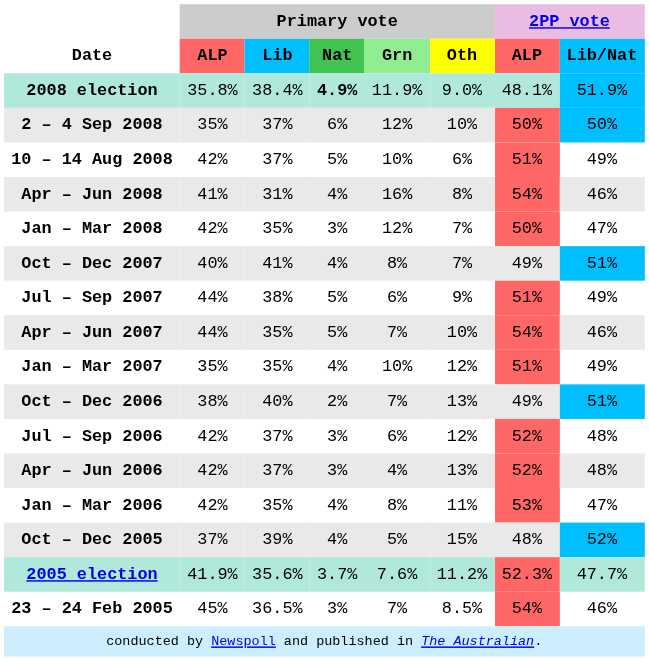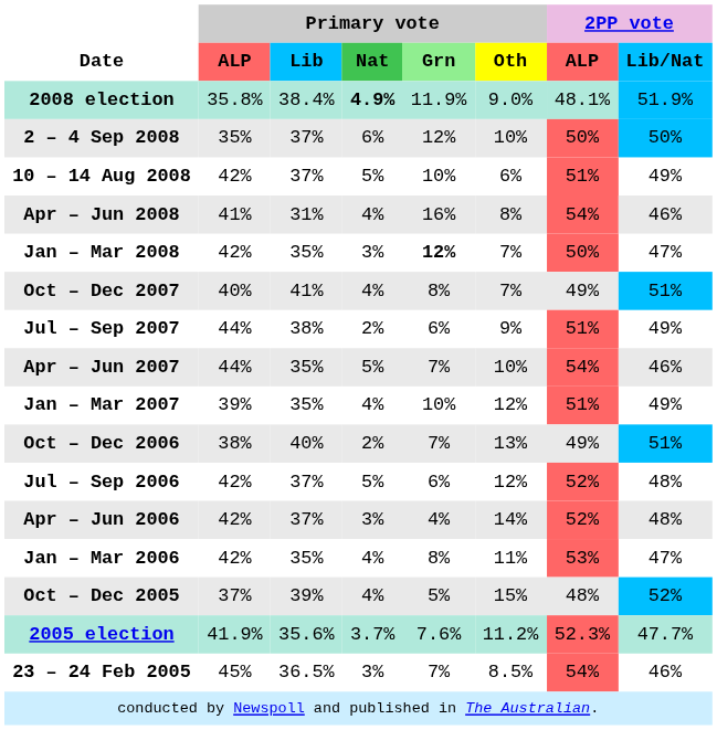Jan – Mar 2008 | Primary vote / Grn: normal -> bold
Jul – Sep 2007 | Primary vote / Nat: 5% -> 2%
Jan – Mar 2007 | Primary vote / ALP: 35% -> 39%
Jul – Sep 2006 | Primary vote / Nat: 3% -> 5%
Apr – Jun 2006 | Primary vote / Oth: 13% -> 14%
